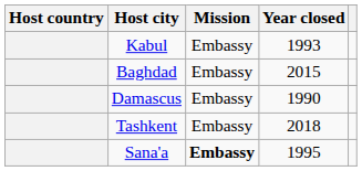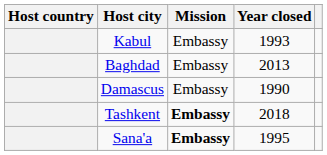Baghdad | Year closed: 2015 -> 2013
Tashkent | Mission: normal -> bold
